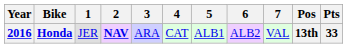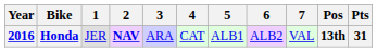Honda | Pts: 33 -> 31
